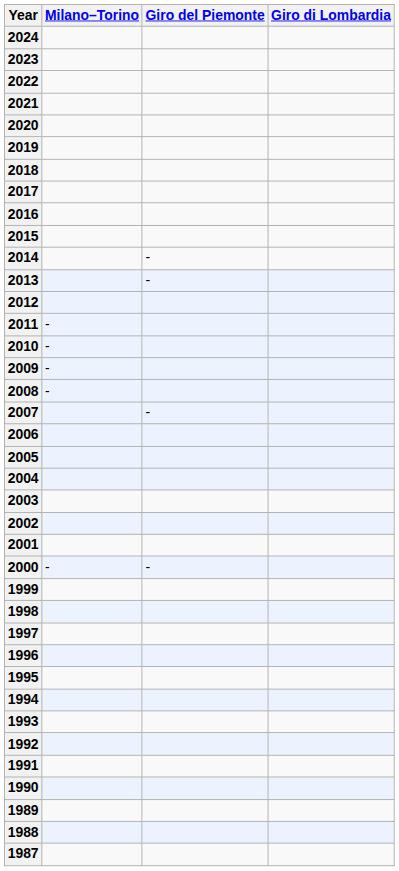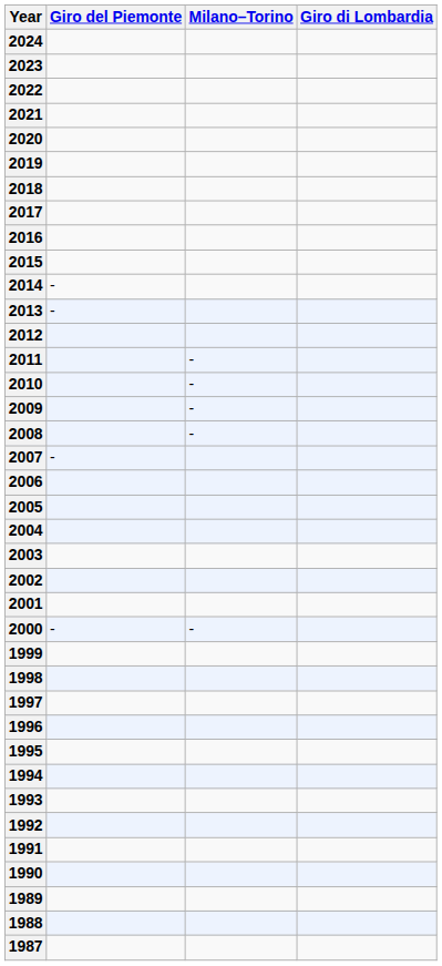columns swapped: Milano–Torino <-> Giro del Piemonte
